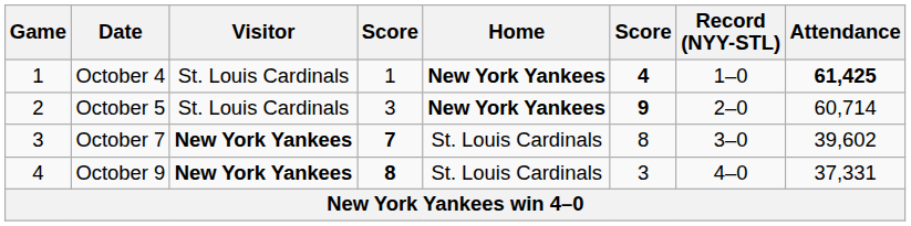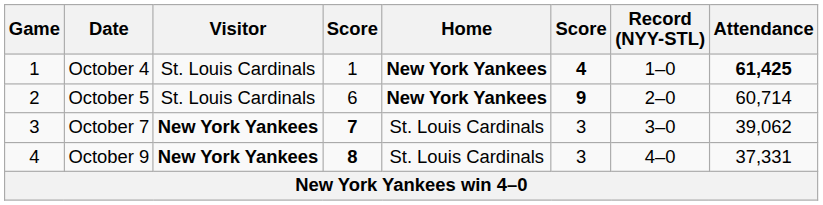October 5 | column 4: 3 -> 6
October 7 | column 6: 8 -> 3
October 7 | Attendance: 39,602 -> 39,062
